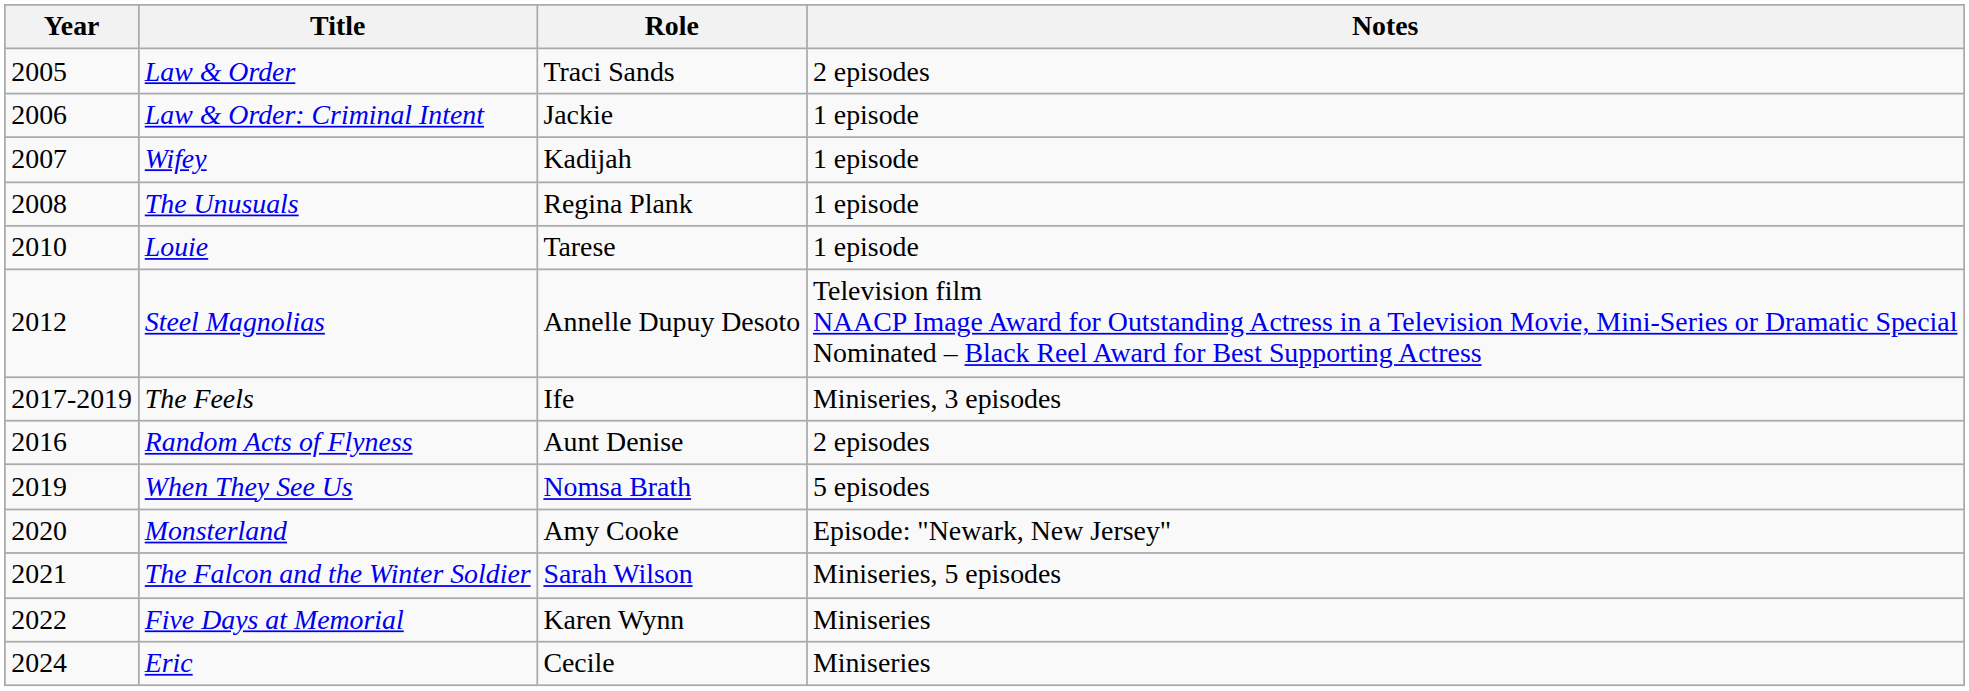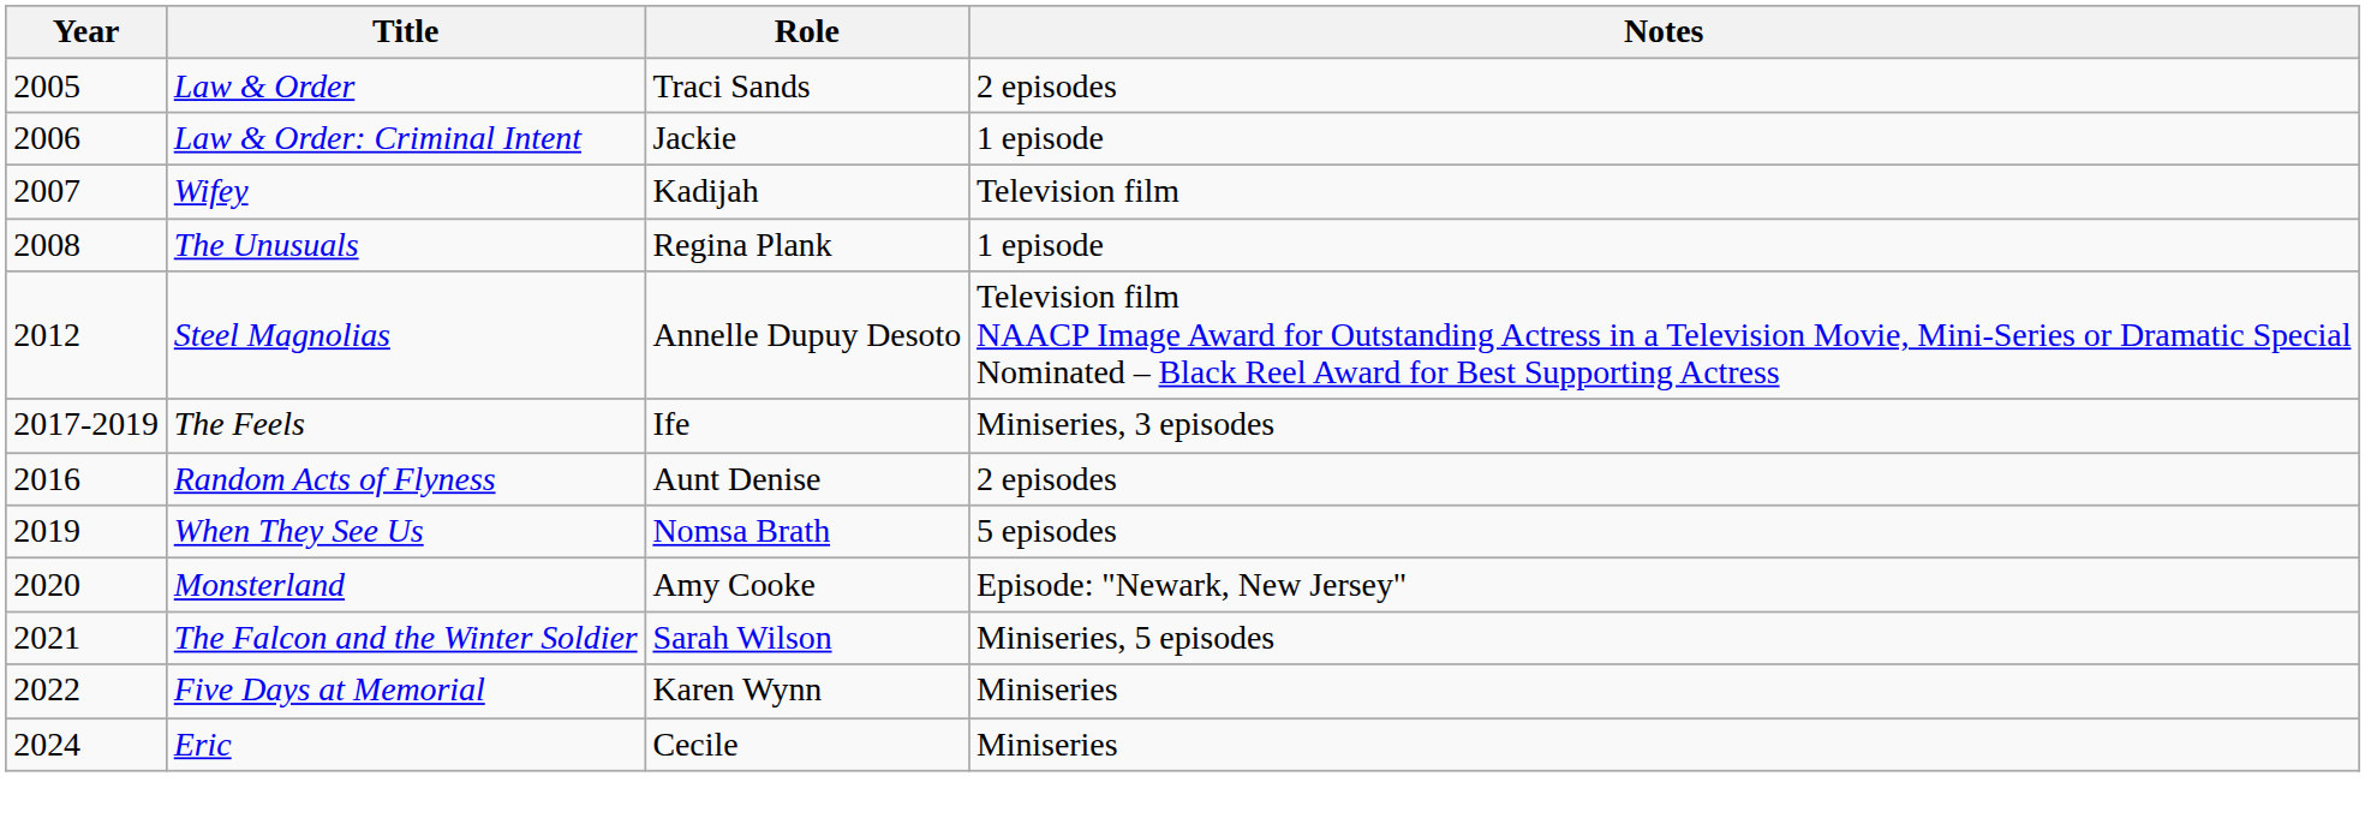Wifey | Notes: 1 episode -> Television film
- row: 2010 | Louie | Tarese | 1 episode
